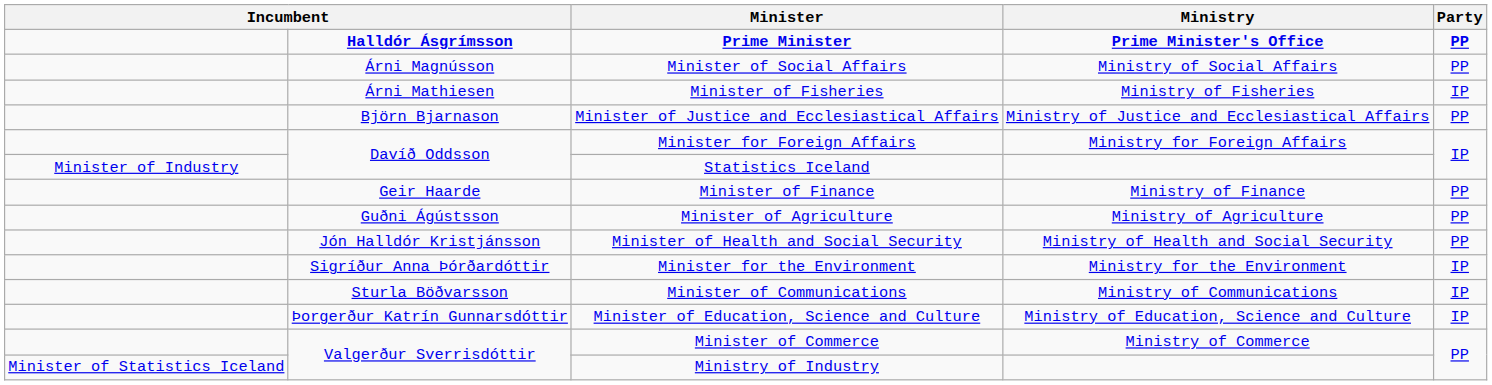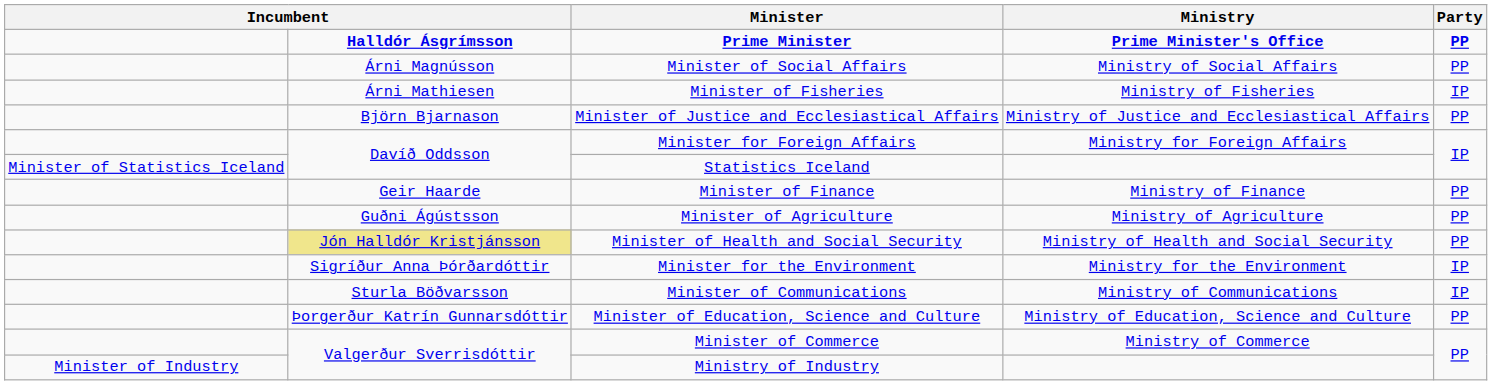Statistics Iceland | column 1: Minister of Industry -> Minister of Statistics Iceland
Minister of Health and Social Security | column 2: no background -> khaki background
Minister of Education, Science and Culture | Party: IP -> PP
Ministry of Industry | column 1: Minister of Statistics Iceland -> Minister of Industry
